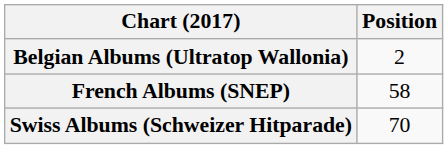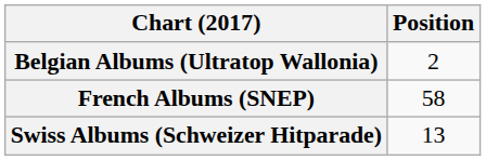Swiss Albums (Schweizer Hitparade) | Position: 70 -> 13
